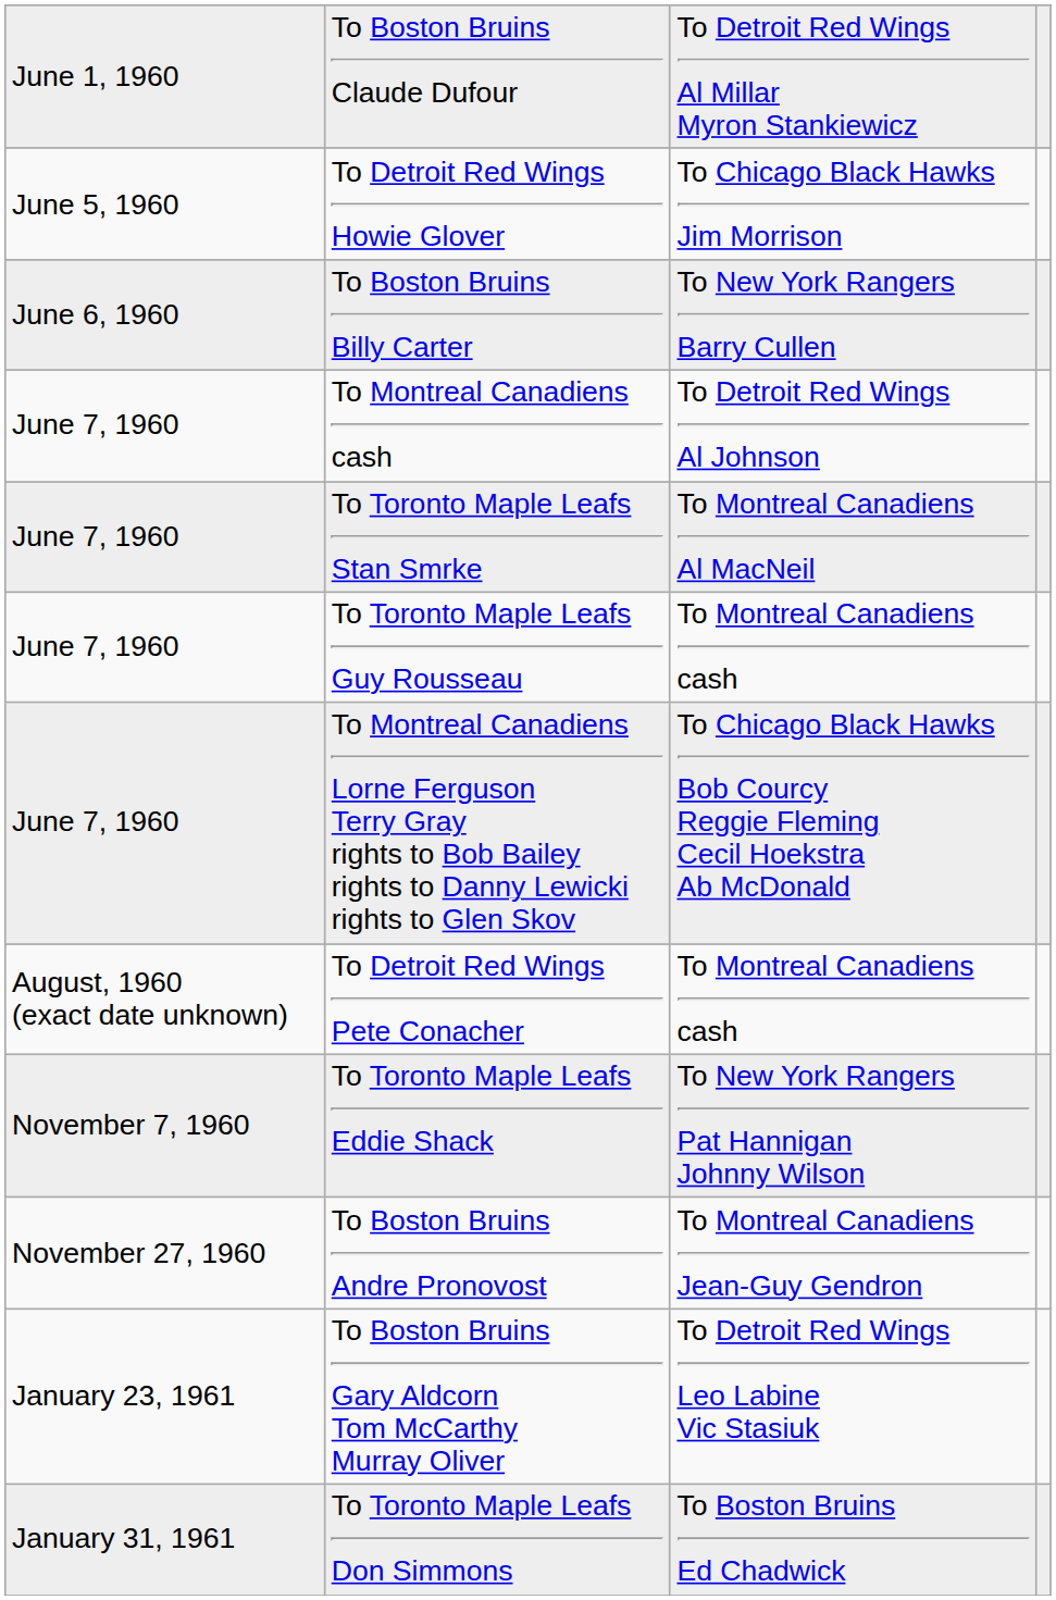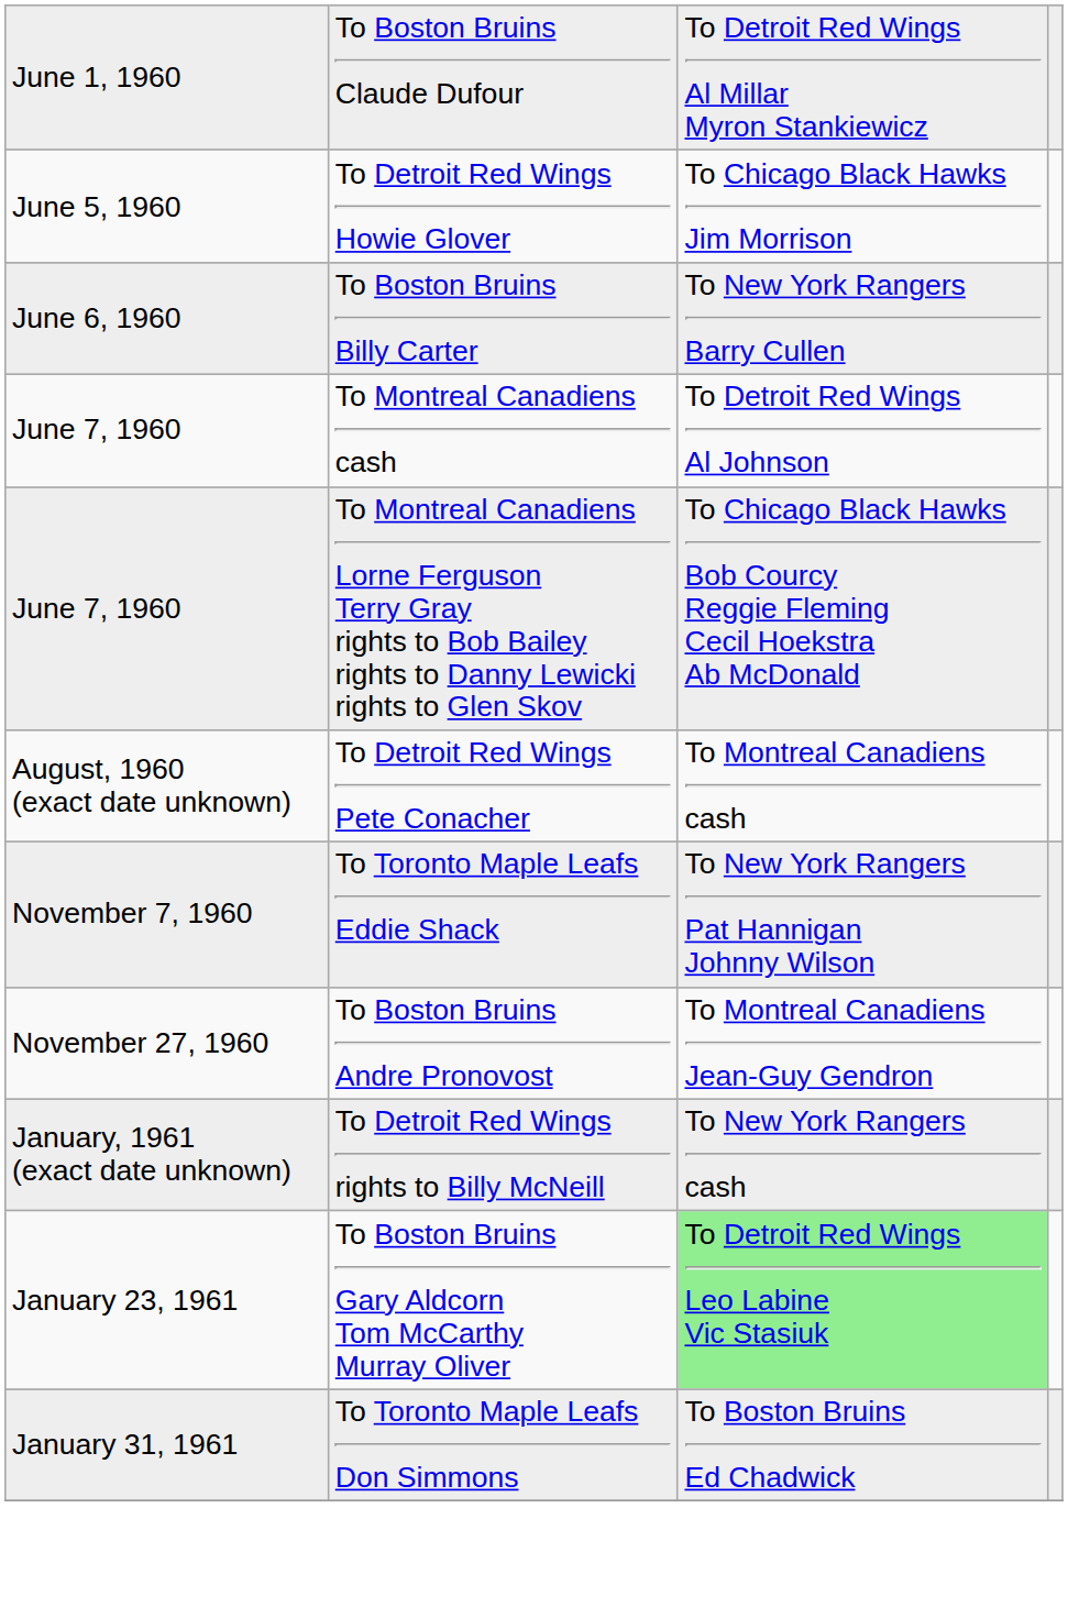- row: June 7, 1960 | To Toronto Maple Leafs Stan Smrke | To Montreal Canadiens Al MacNeil
- row: June 7, 1960 | To Toronto Maple Leafs Guy Rousseau | To Montreal Canadiens cash
+ row: January, 1961 (exact date unknown) | To Detroit Red Wings rights to Billy McNeill | To New York Rangers cash
To Boston Bruins Gary Aldcorn Tom McCarthy Murray Oliver | column 3: no background -> lightgreen background
